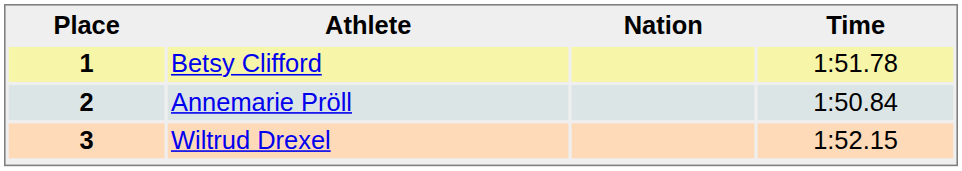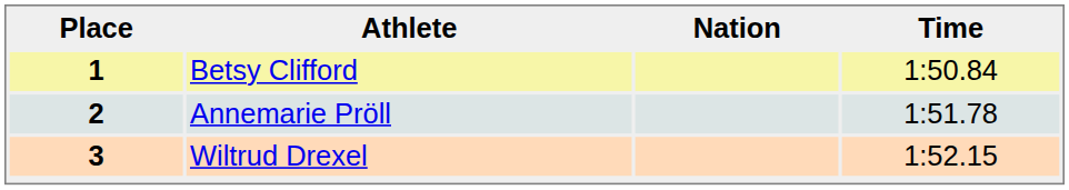1 | Time: 1:51.78 -> 1:50.84
2 | Time: 1:50.84 -> 1:51.78
